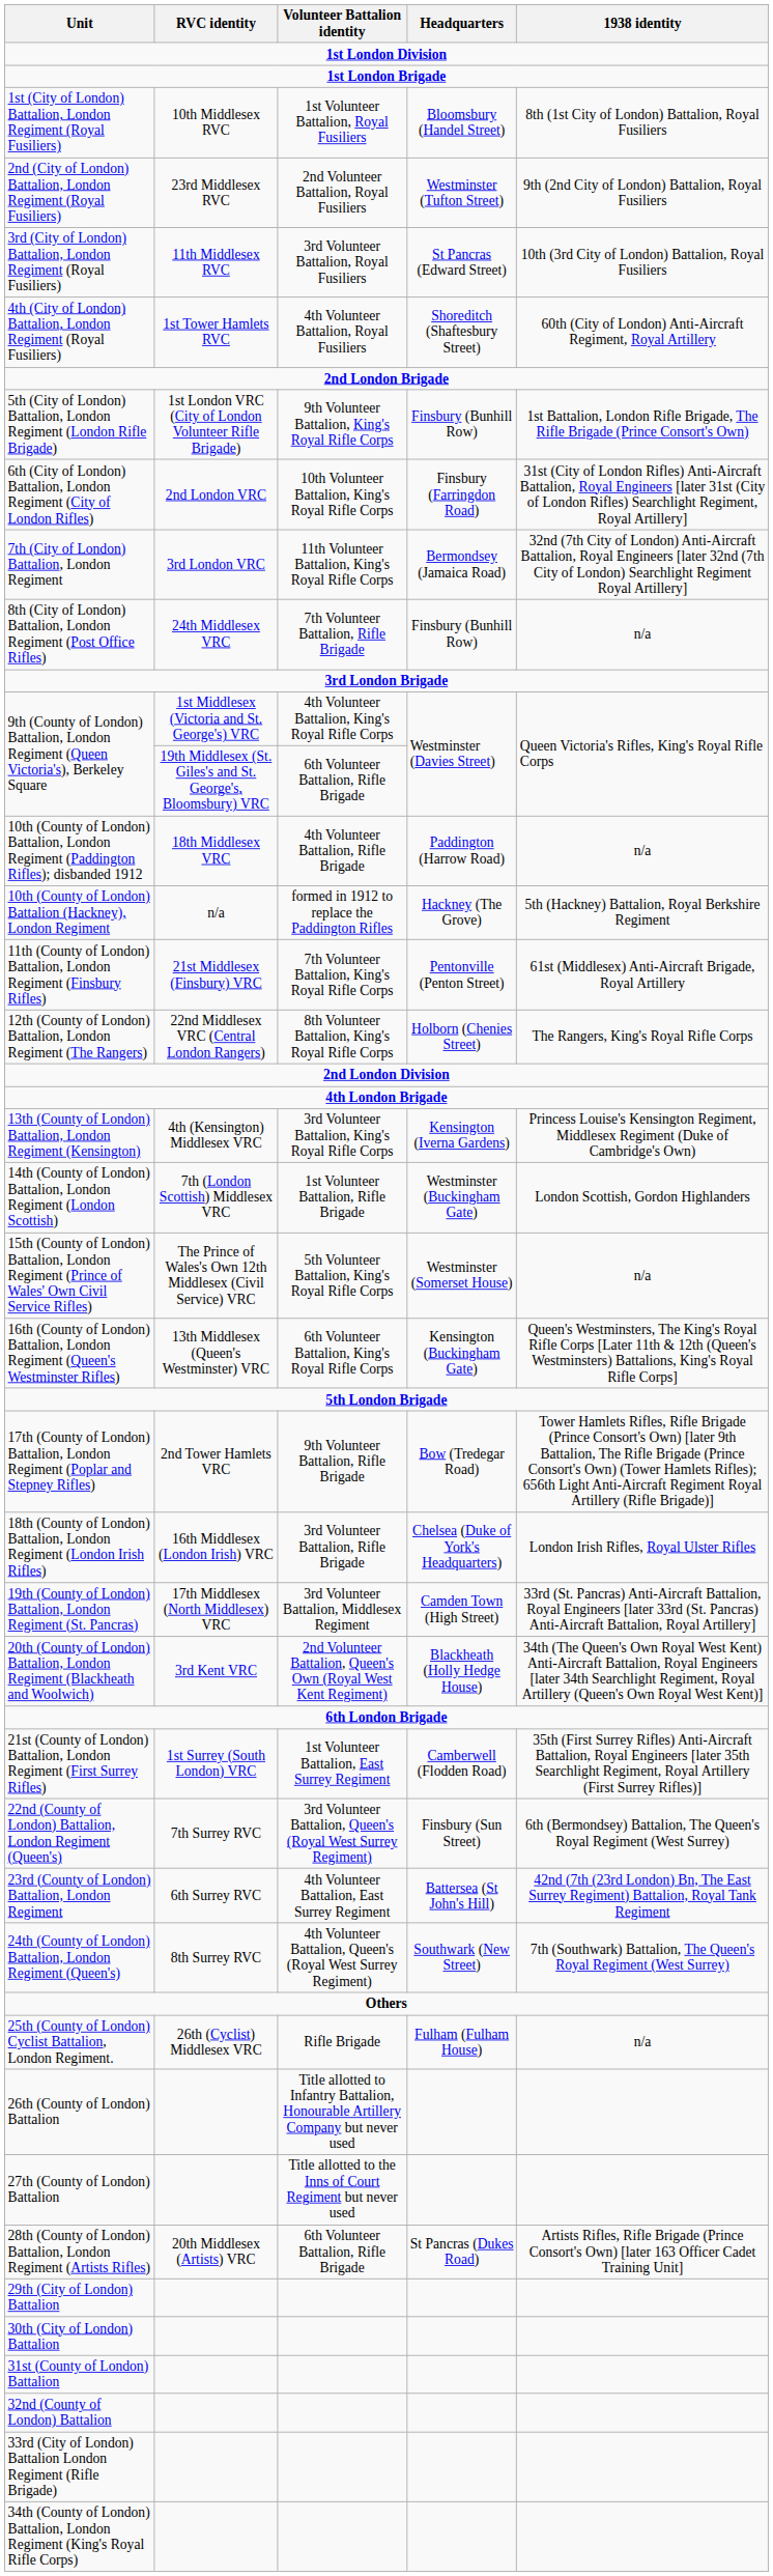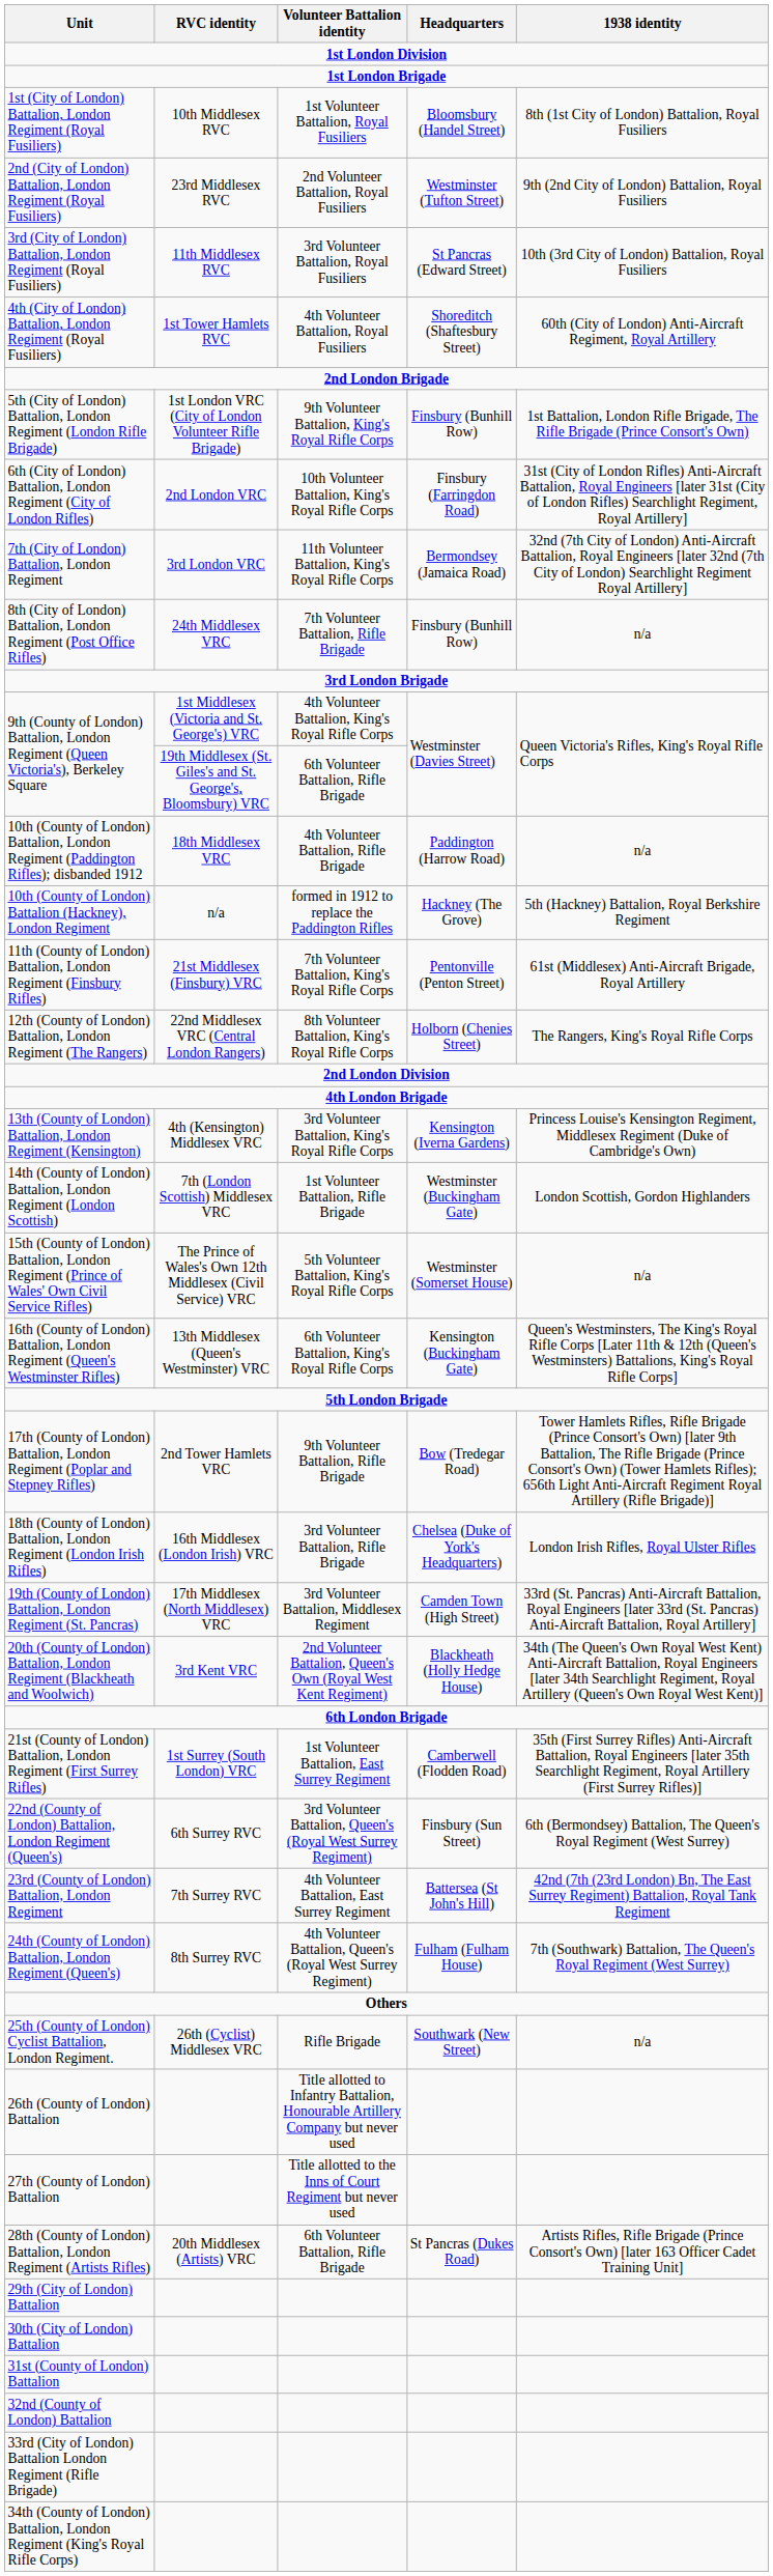22nd (County of London) Battalion, London Regiment (Queen's) | RVC identity: 7th Surrey RVC -> 6th Surrey RVC
23rd (County of London) Battalion, London Regiment | RVC identity: 6th Surrey RVC -> 7th Surrey RVC
24th (County of London) Battalion, London Regiment (Queen's) | Headquarters: Southwark (New Street) -> Fulham (Fulham House)
25th (County of London) Cyclist Battalion, London Regiment. | Headquarters: Fulham (Fulham House) -> Southwark (New Street)
